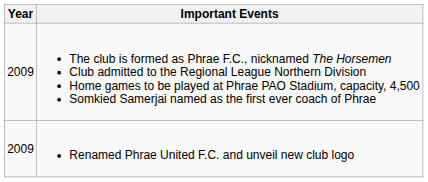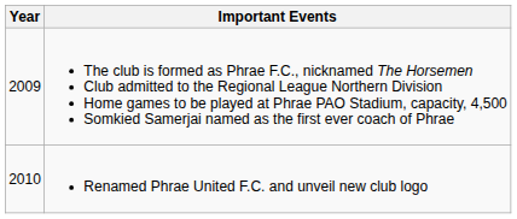Renamed Phrae United F.C. and unveil new club logo | Year: 2009 -> 2010
